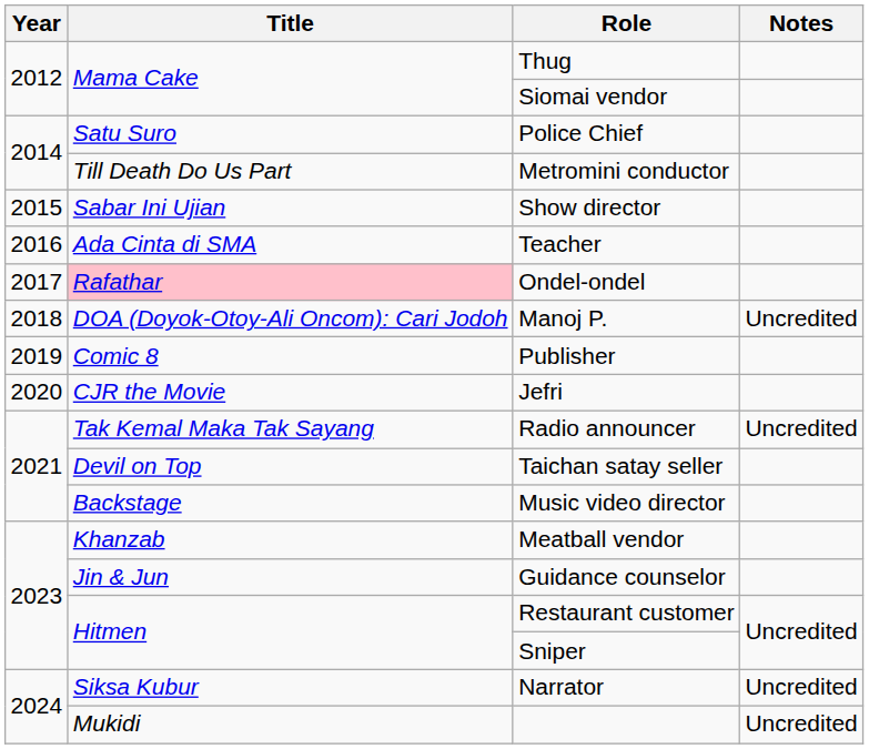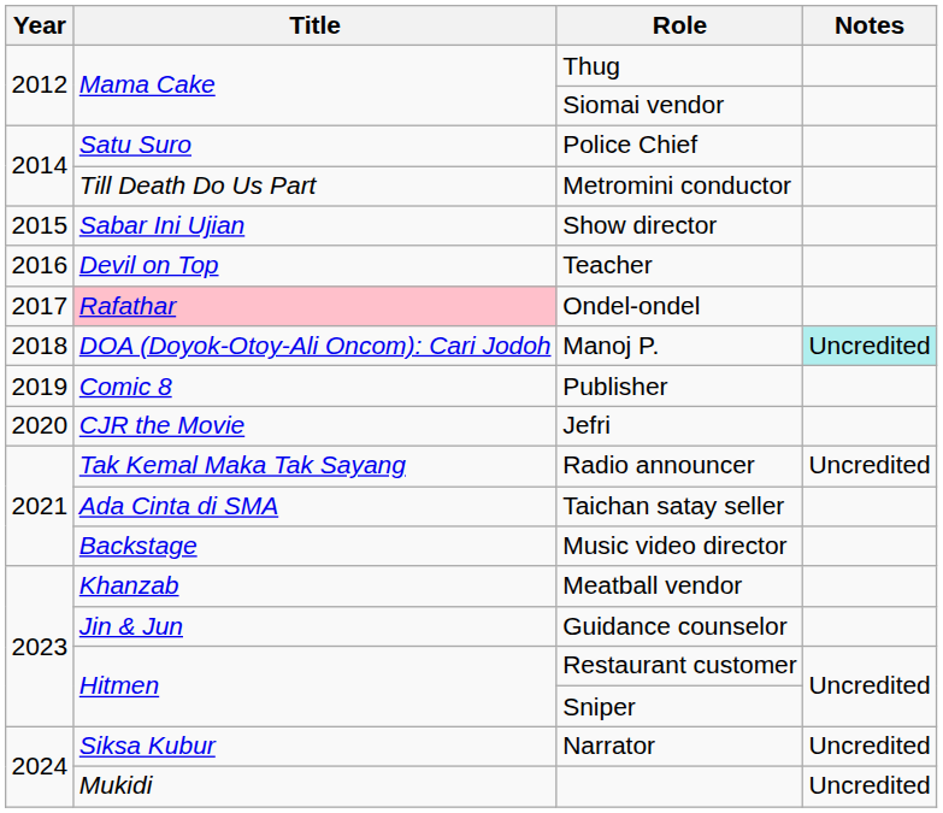Teacher | Title: Ada Cinta di SMA -> Devil on Top
Manoj P. | Notes: no background -> paleturquoise background
Taichan satay seller | Title: Devil on Top -> Ada Cinta di SMA
